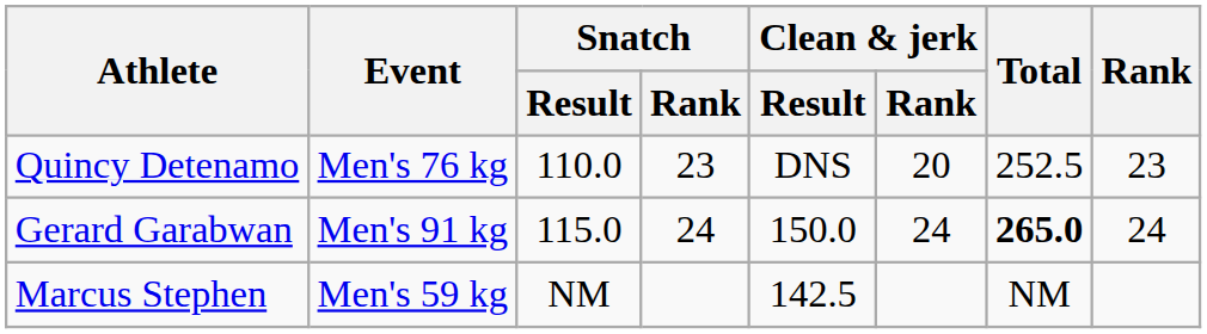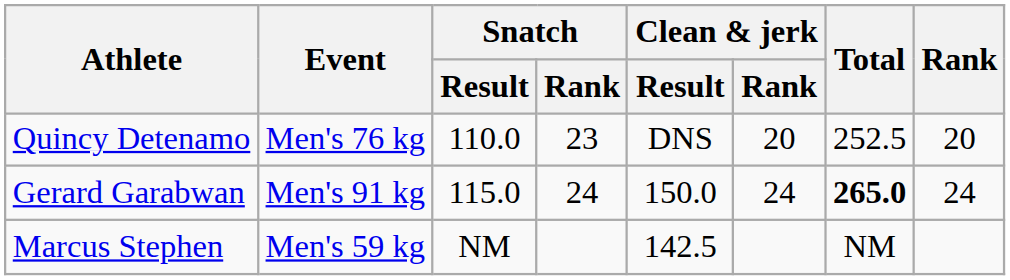Quincy Detenamo | Rank: 23 -> 20
